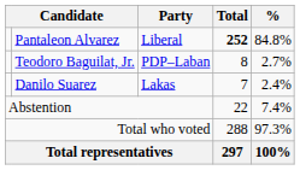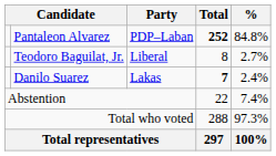Pantaleon Alvarez | Party: Liberal -> PDP–Laban
Teodoro Baguilat, Jr. | Party: PDP–Laban -> Liberal
Danilo Suarez | Total: normal -> bold
